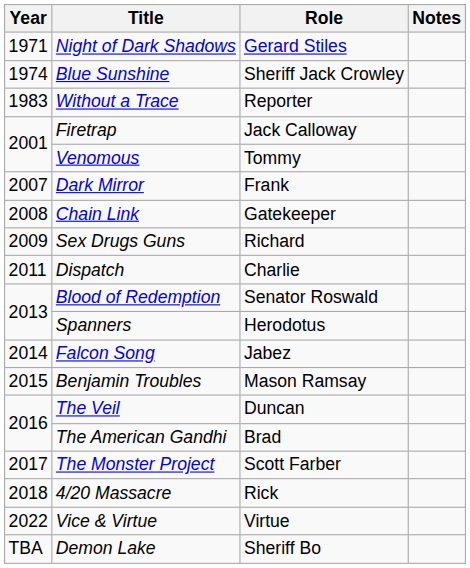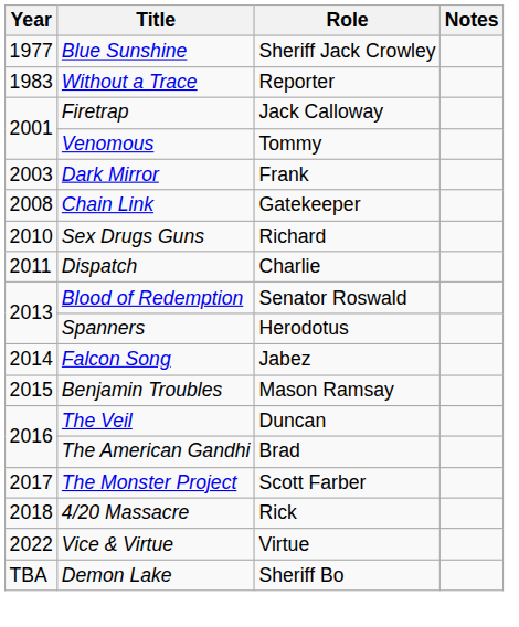- row: 1971 | Night of Dark Shadows | Gerard Stiles
Blue Sunshine | Year: 1974 -> 1977
Dark Mirror | Year: 2007 -> 2003
Sex Drugs Guns | Year: 2009 -> 2010
